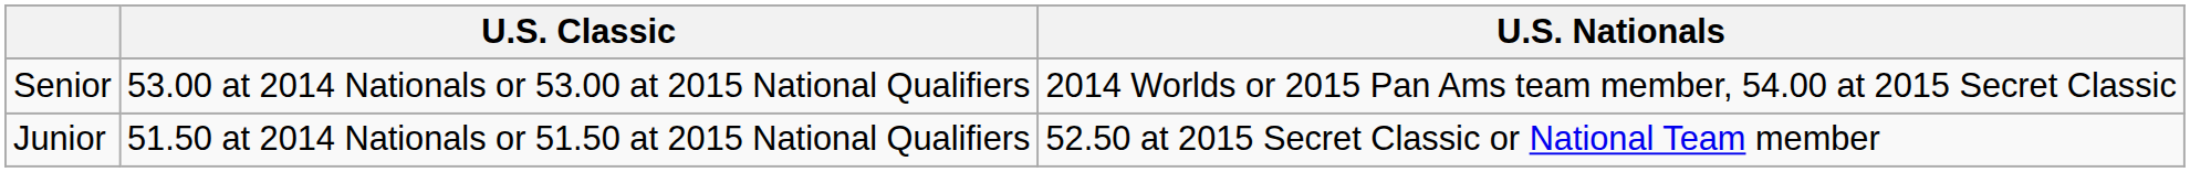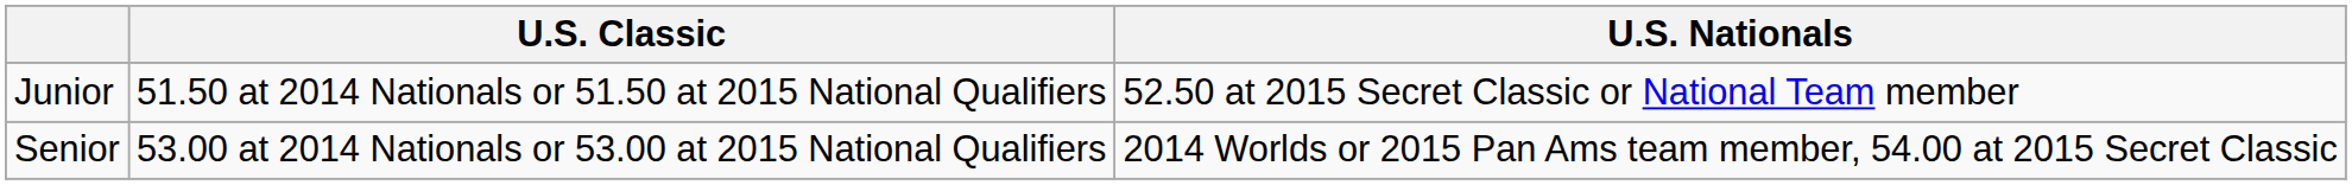rows swapped: Junior <-> Senior
